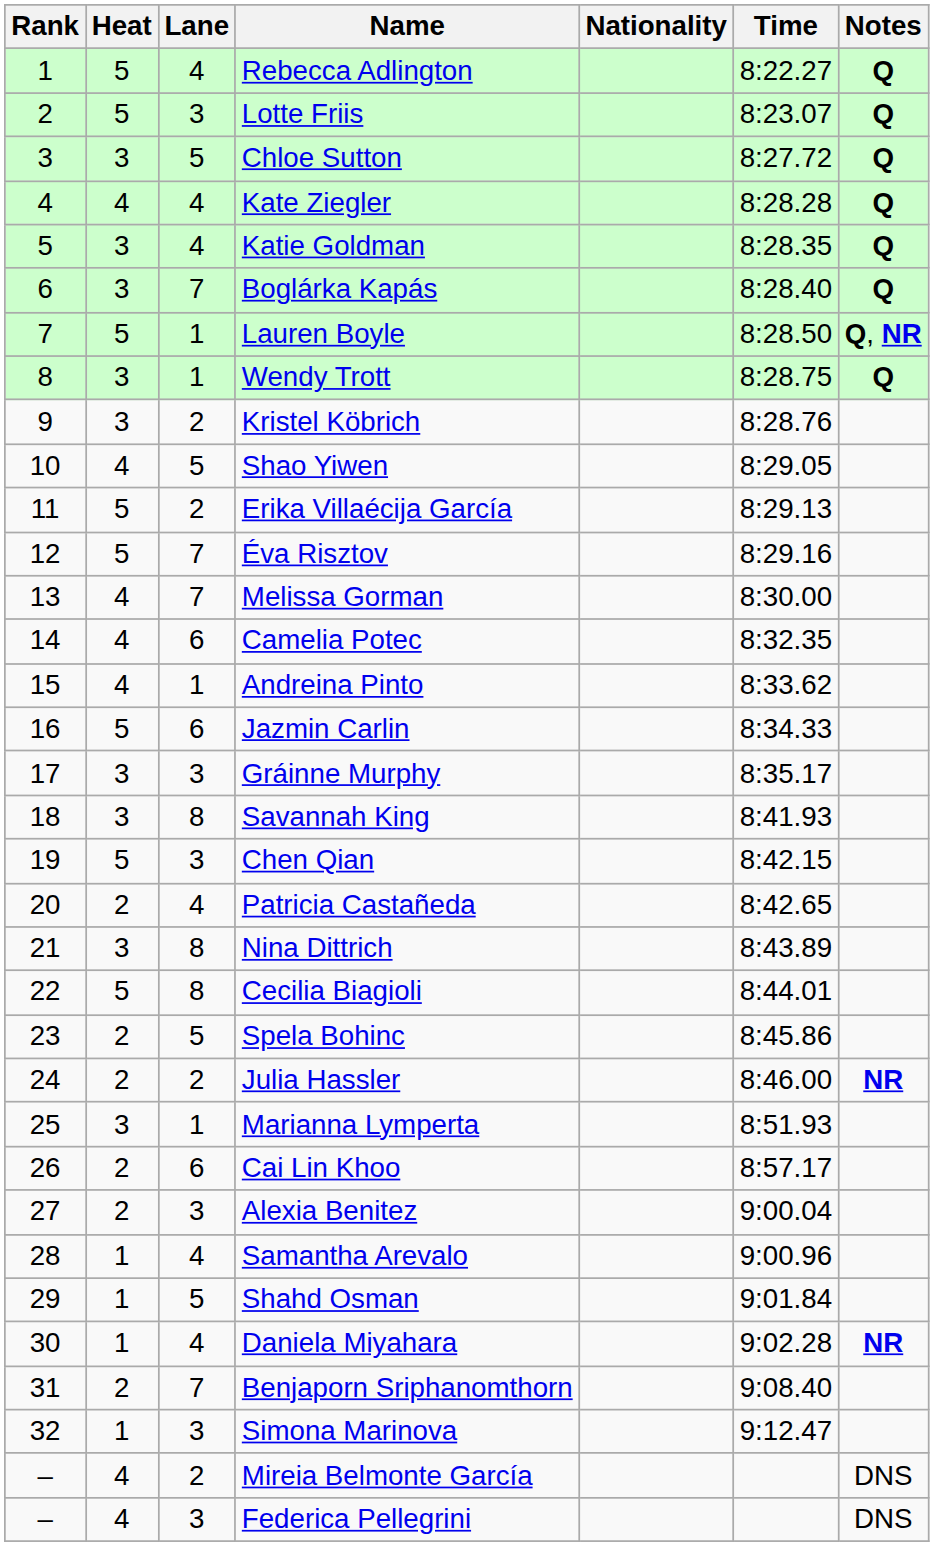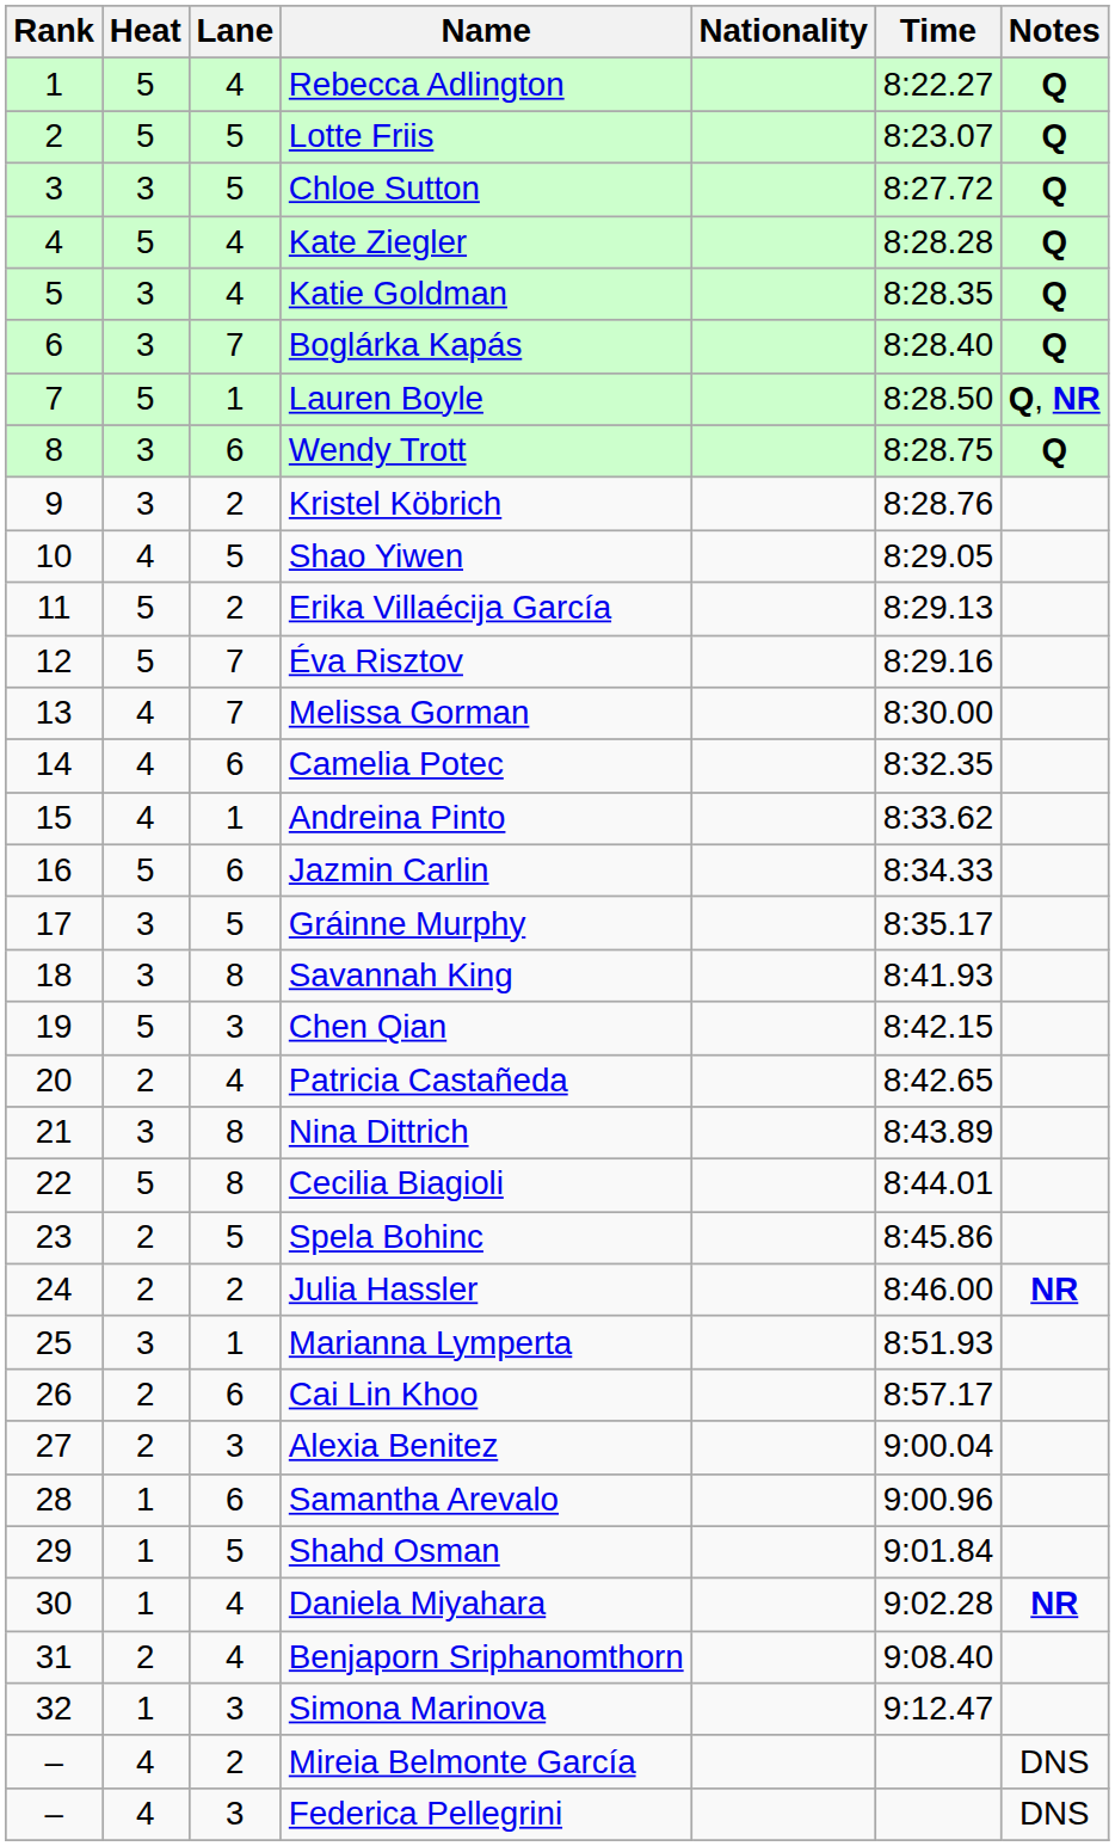Lotte Friis | Lane: 3 -> 5
Kate Ziegler | Heat: 4 -> 5
Wendy Trott | Lane: 1 -> 6
Gráinne Murphy | Lane: 3 -> 5
Samantha Arevalo | Lane: 4 -> 6
Benjaporn Sriphanomthorn | Lane: 7 -> 4
